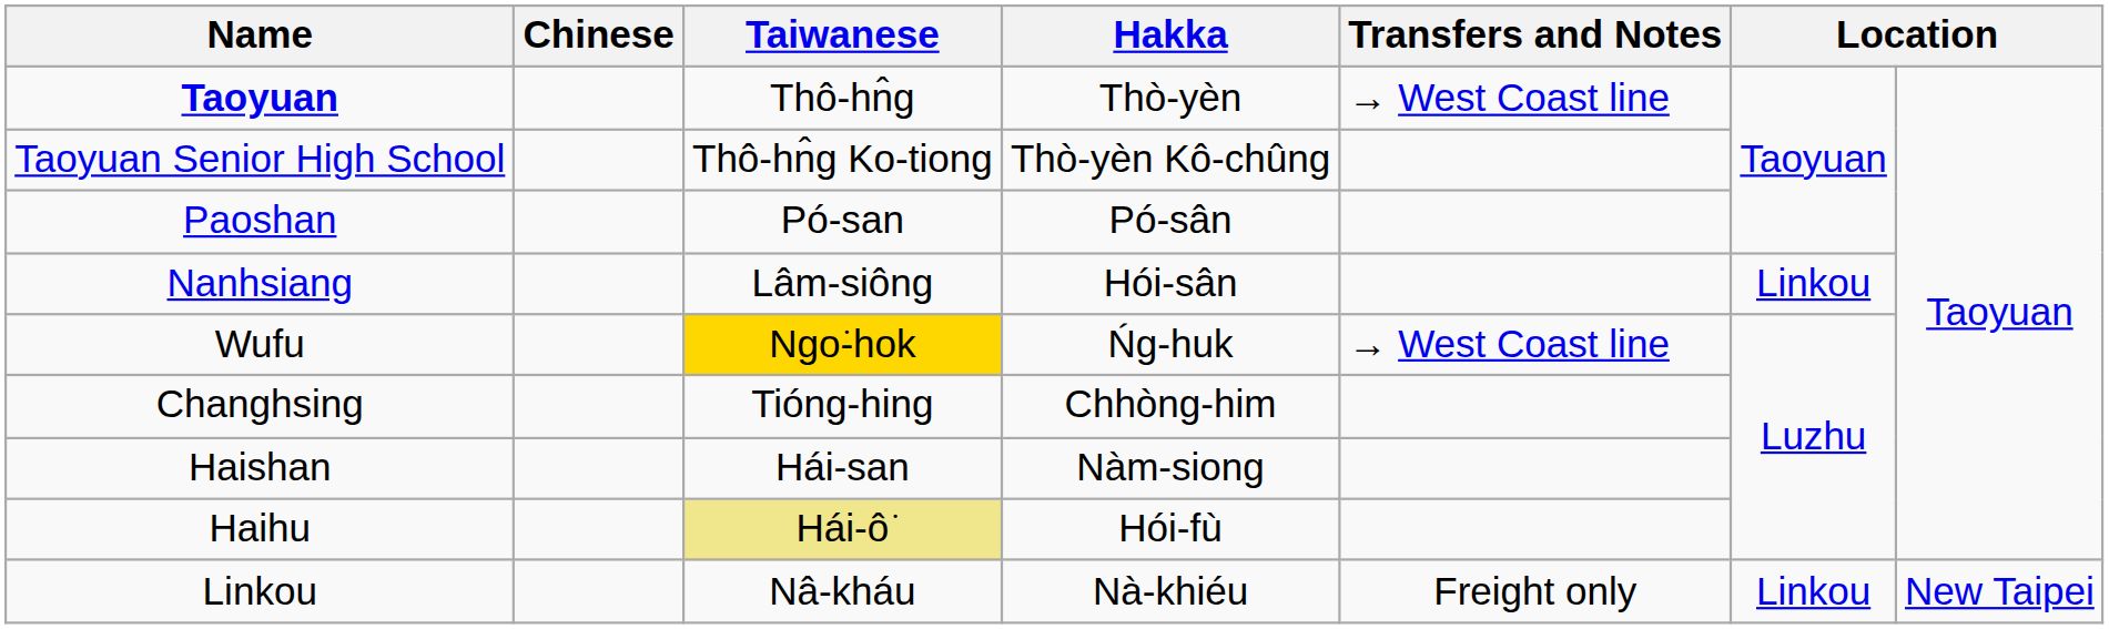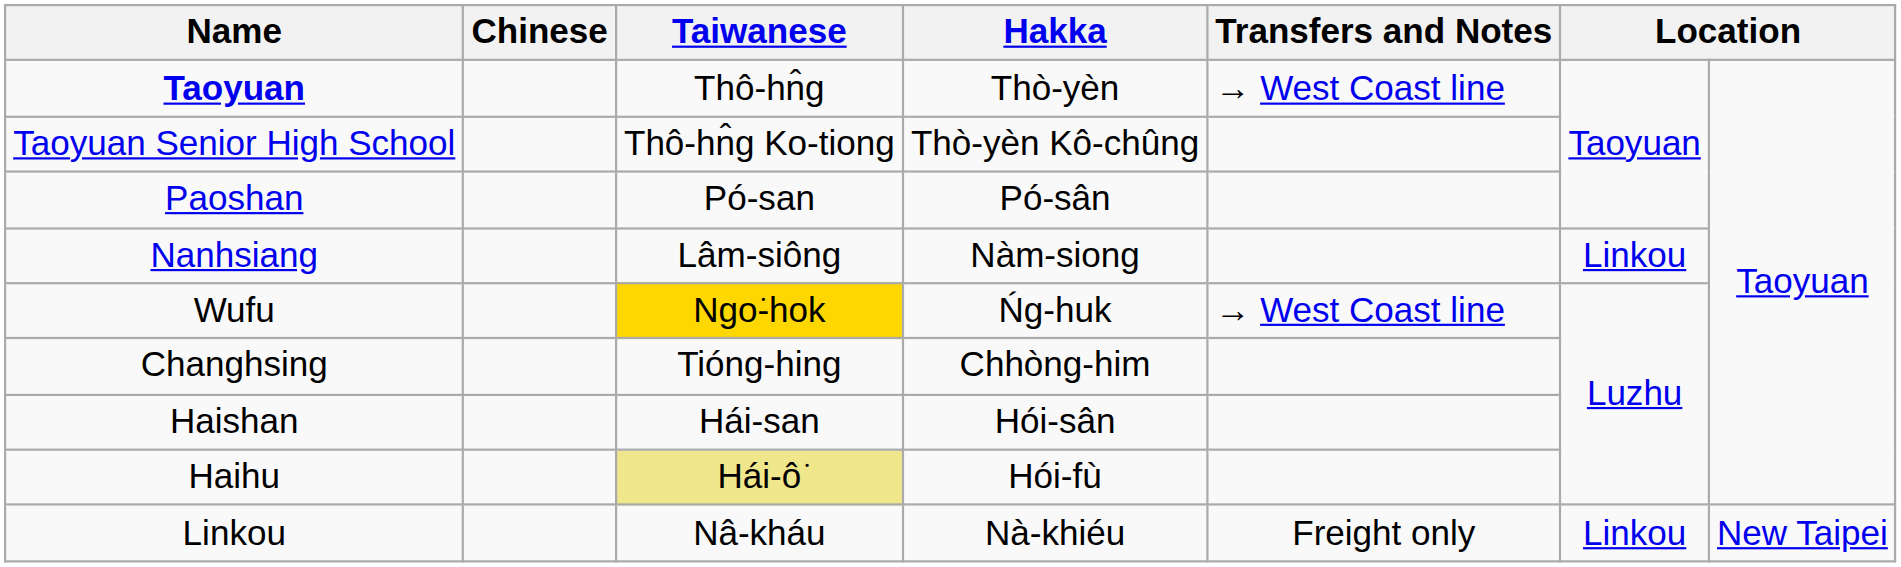Nanhsiang | Hakka: Hói-sân -> Nàm-siong
Haishan | Hakka: Nàm-siong -> Hói-sân
